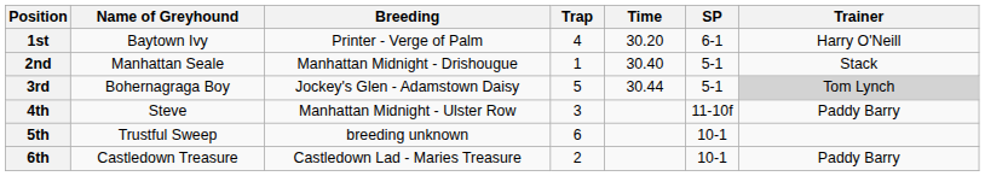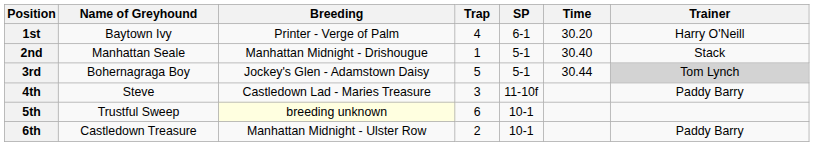columns swapped: SP <-> Time
4th | Breeding: Manhattan Midnight - Ulster Row -> Castledown Lad - Maries Treasure
5th | Breeding: no background -> lightyellow background
6th | Breeding: Castledown Lad - Maries Treasure -> Manhattan Midnight - Ulster Row
